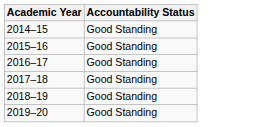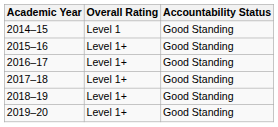+ column: Overall Rating | Level 1 | Level 1+ | Level 1+ | Level 1+ | Level 1+ | Level 1+
